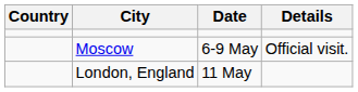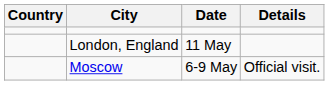rows swapped: Moscow <-> London, England
